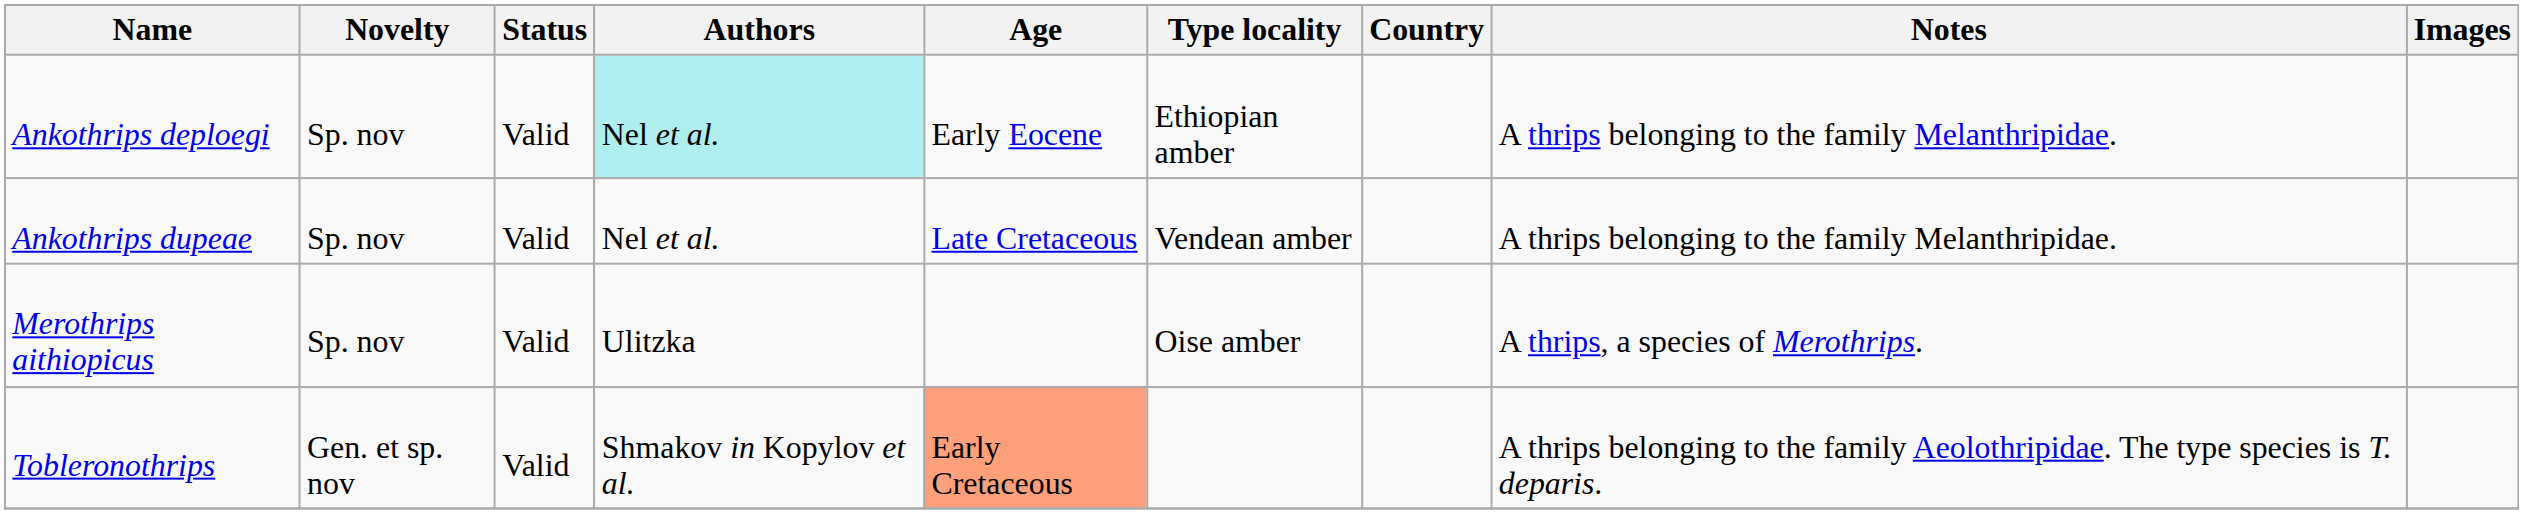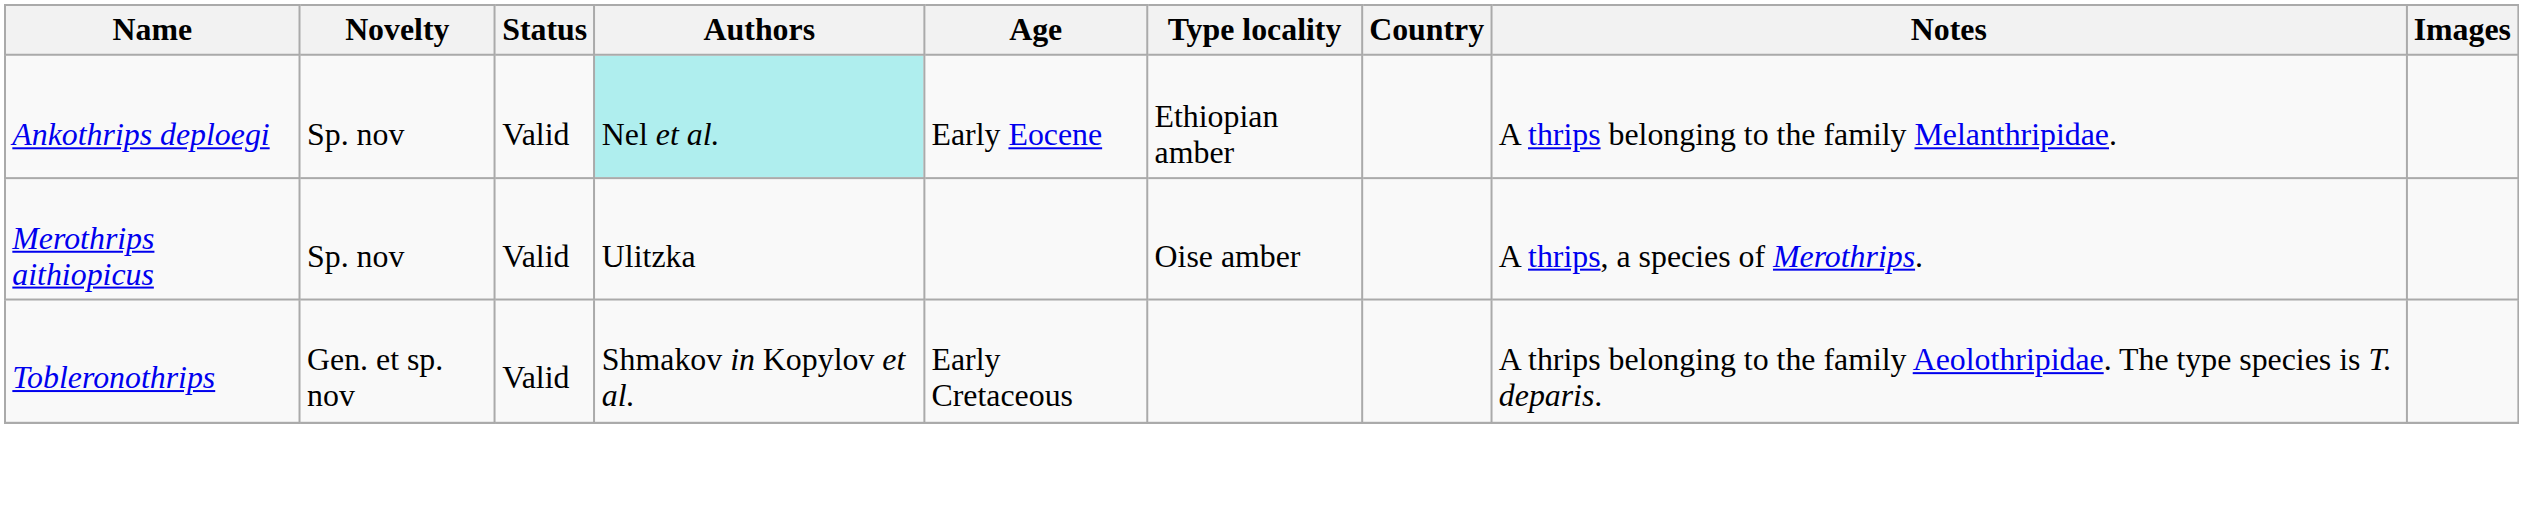- row: Ankothrips dupeae | Sp. nov | Valid | Nel et al. | Late Cretaceous | Vendean amber | A thrips belonging to the family Melanthripidae.
Tobleronothrips | Age: lightsalmon background -> no background
